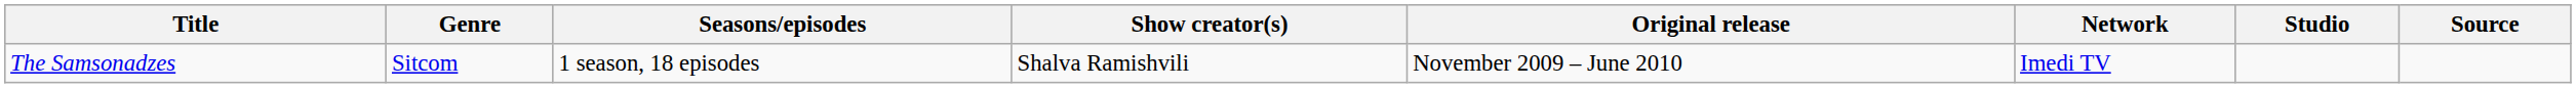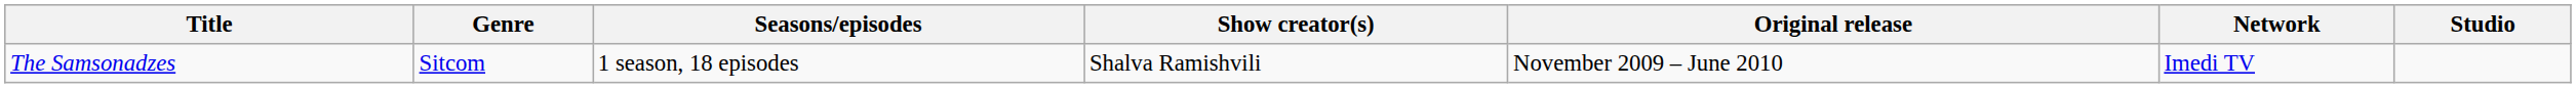- column: Source
